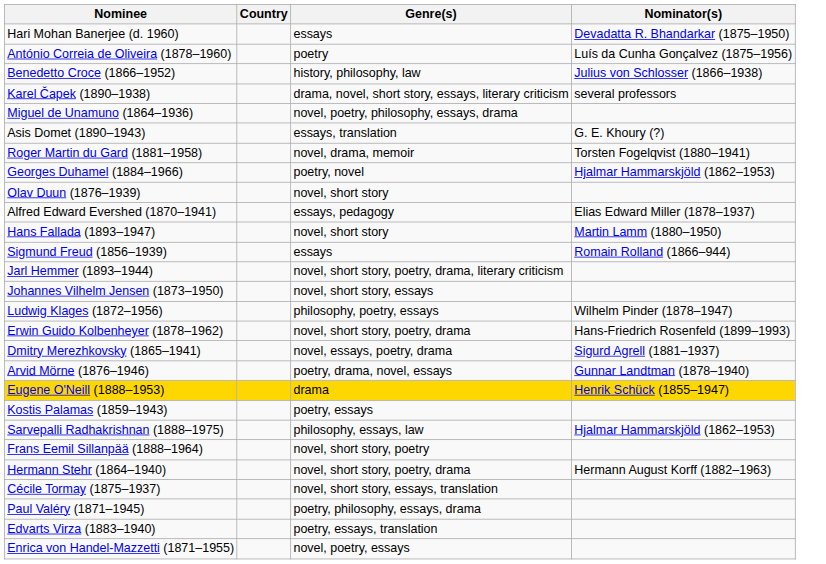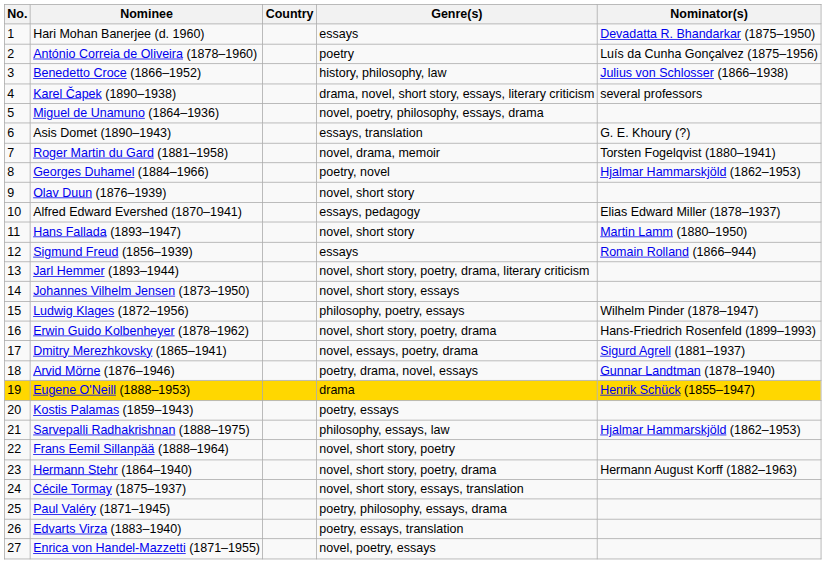+ column: No. | 1 | 2 | 3 | 4 | 5 | 6 | 7 | 8 | 9 | 10 | 11 | 12 | 13 | 14 | 15 | 16 | 17 | 18 | 19 | 20 | 21 | 22 | 23 | 24 | 25 | 26 | 27
